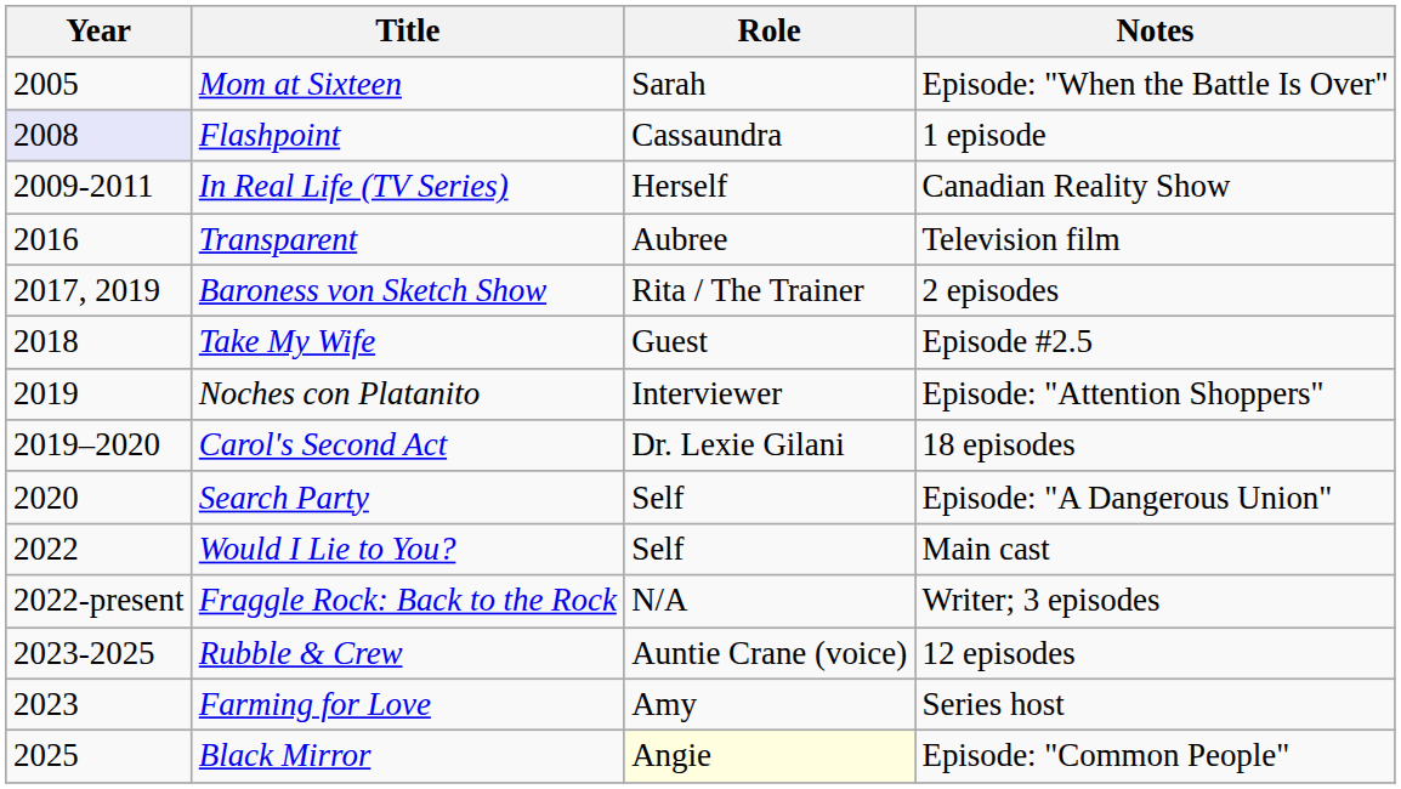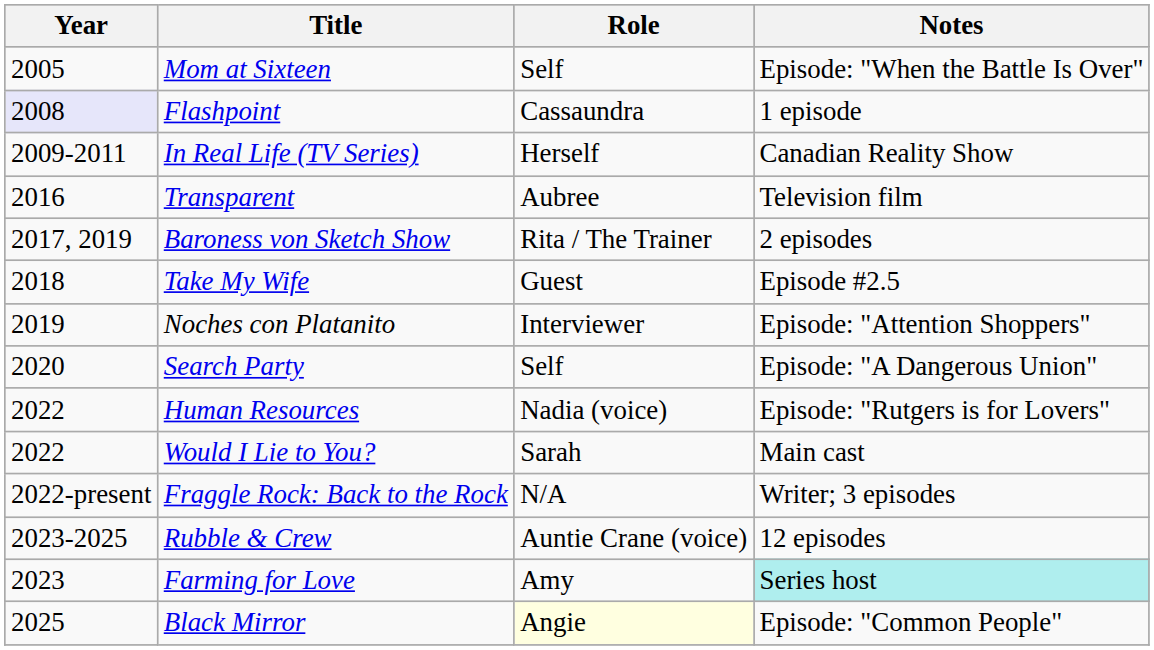Mom at Sixteen | Role: Sarah -> Self
- row: 2019–2020 | Carol's Second Act | Dr. Lexie Gilani | 18 episodes
+ row: 2022 | Human Resources | Nadia (voice) | Episode: "Rutgers is for Lovers"
Would I Lie to You? | Role: Self -> Sarah
Farming for Love | Notes: no background -> paleturquoise background
